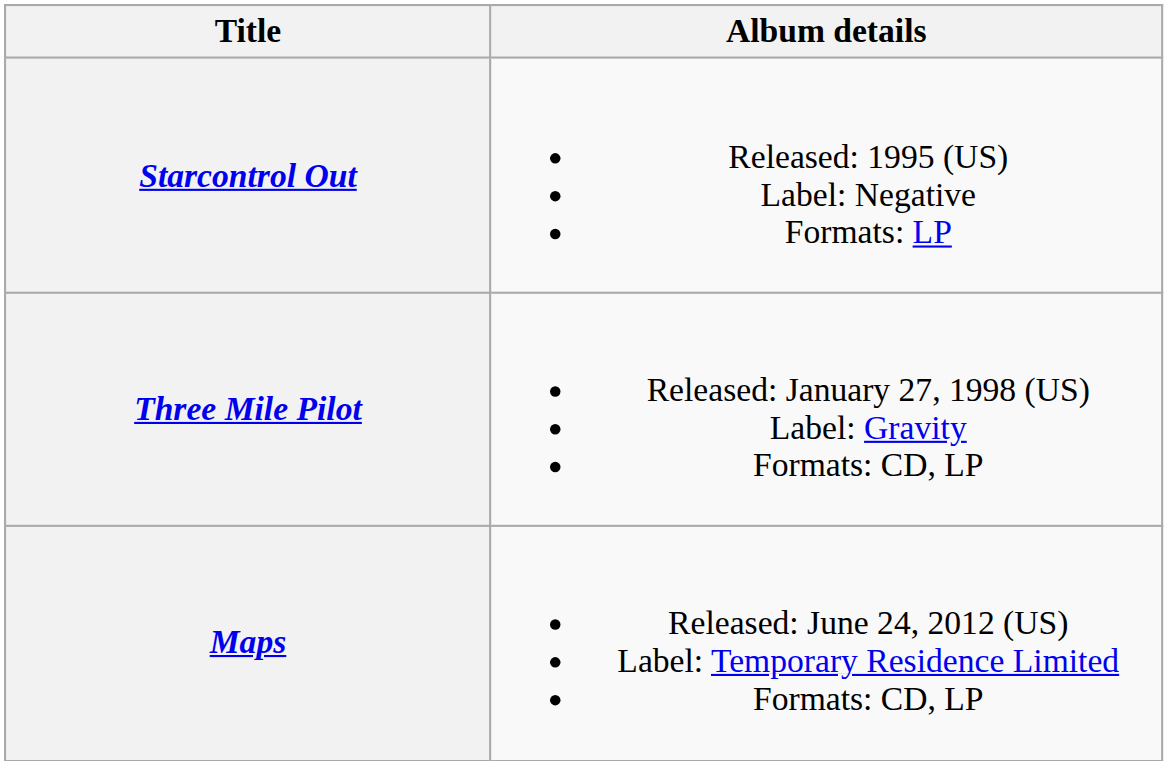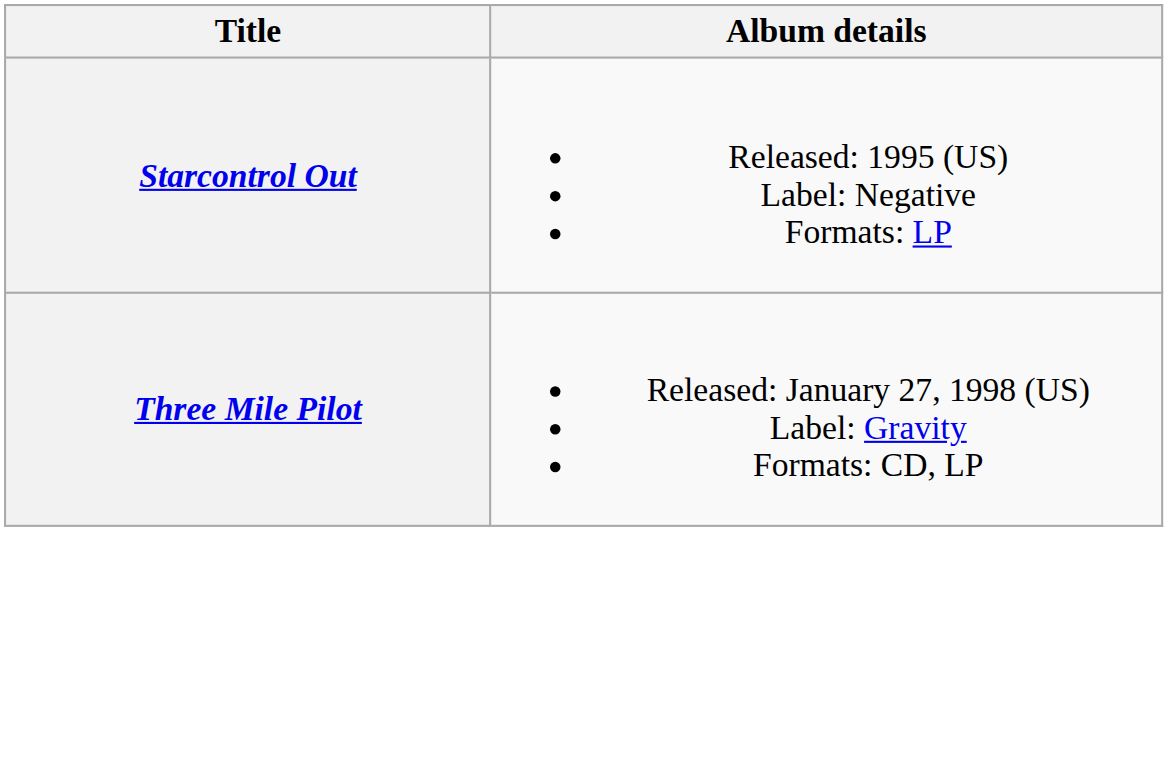- row: Maps | Released: June 24, 2012 (US) Label: Temporary Residence Limited Formats: CD, LP
